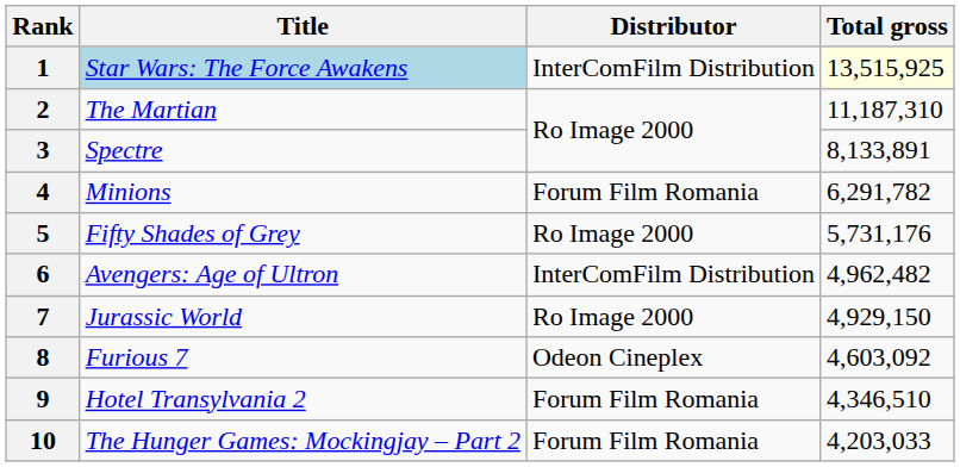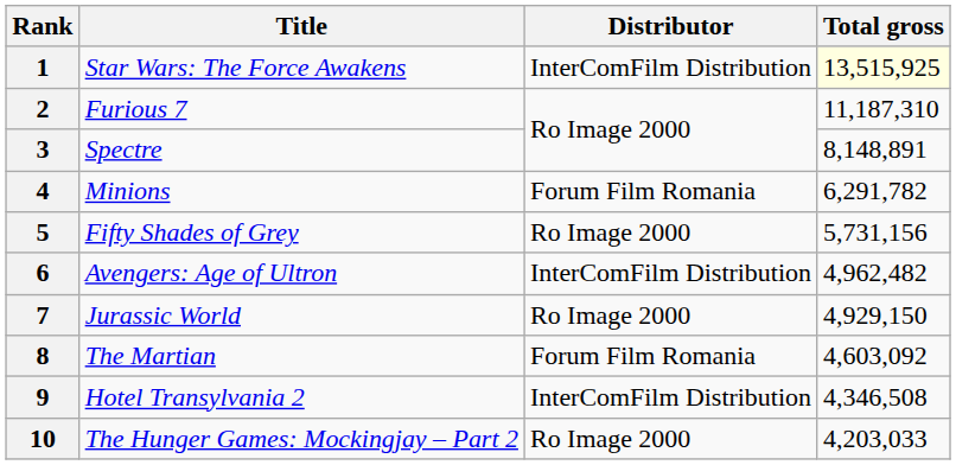1 | Title: lightblue background -> no background
2 | Title: The Martian -> Furious 7
3 | Total gross: 8,133,891 -> 8,148,891
5 | Total gross: 5,731,176 -> 5,731,156
8 | Title: Furious 7 -> The Martian
8 | Distributor: Odeon Cineplex -> Forum Film Romania
9 | Distributor: Forum Film Romania -> InterComFilm Distribution
9 | Total gross: 4,346,510 -> 4,346,508
10 | Distributor: Forum Film Romania -> Ro Image 2000
